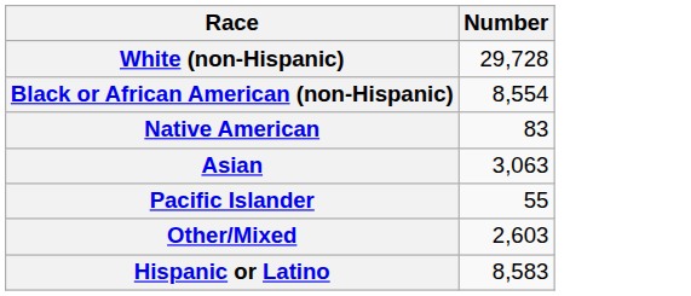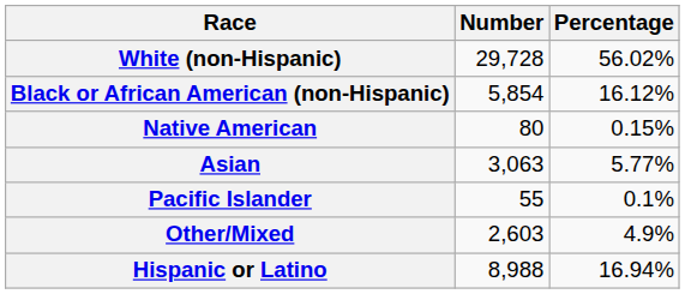+ column: Percentage | 56.02% | 16.12% | 0.15% | 5.77% | 0.1% | 4.9% | 16.94%
Black or African American (non-Hispanic) | Number: 8,554 -> 5,854
Native American | Number: 83 -> 80
Hispanic or Latino | Number: 8,583 -> 8,988
